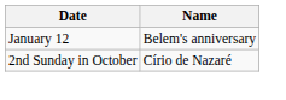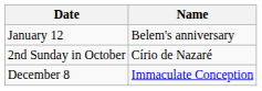+ row: December 8 | Immaculate Conception
